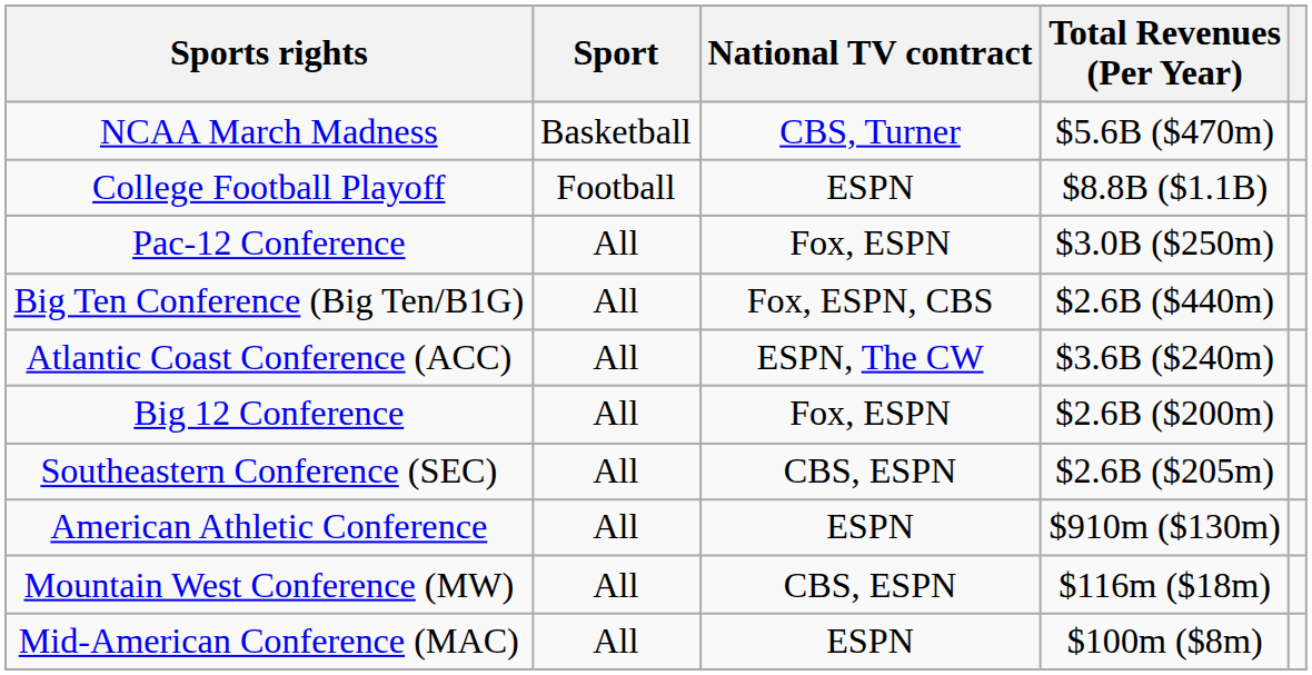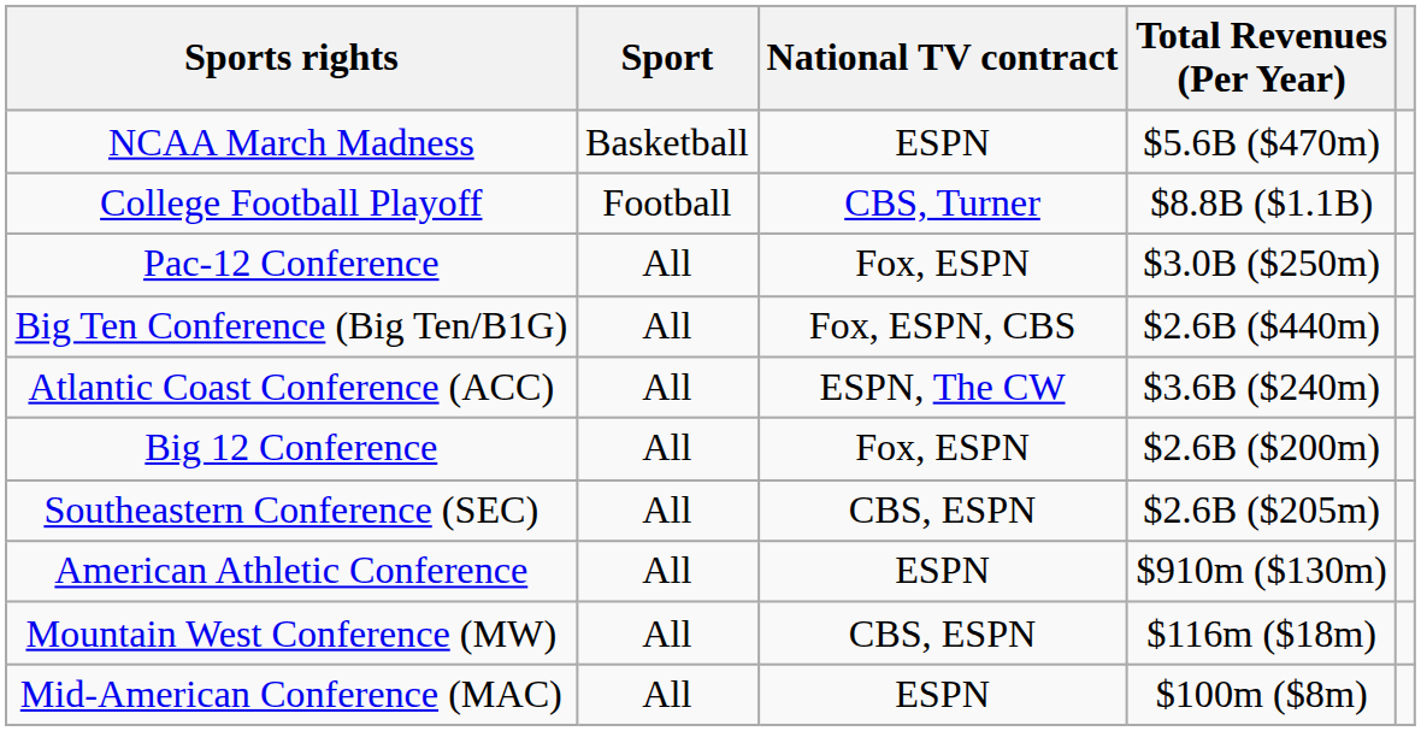NCAA March Madness | National TV contract: CBS, Turner -> ESPN
College Football Playoff | National TV contract: ESPN -> CBS, Turner
